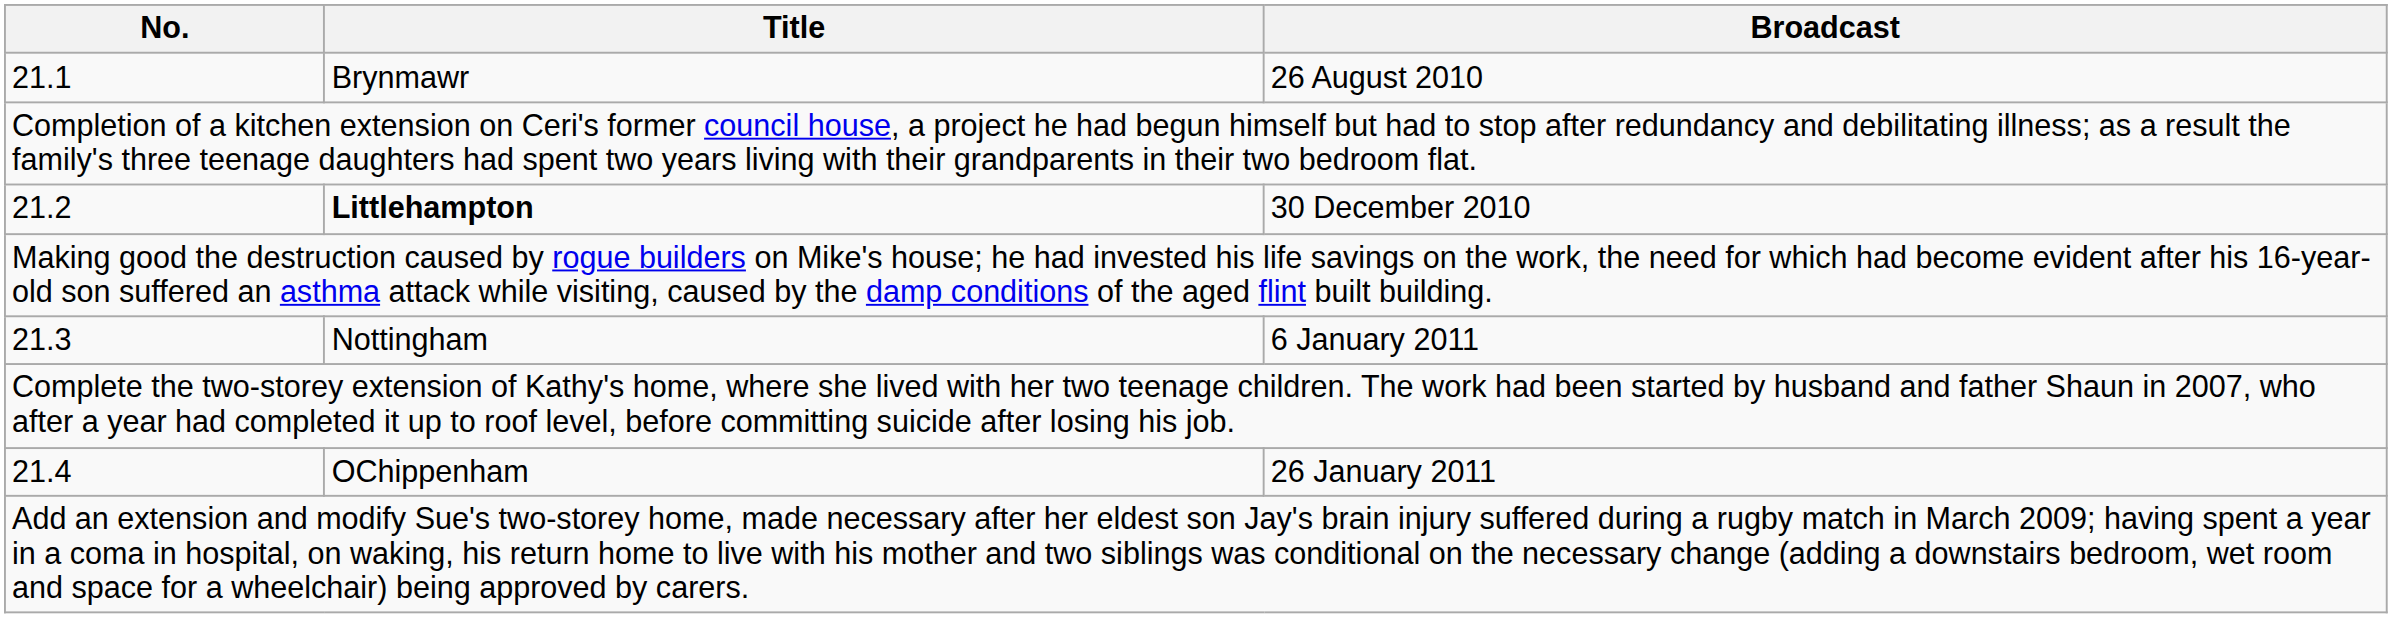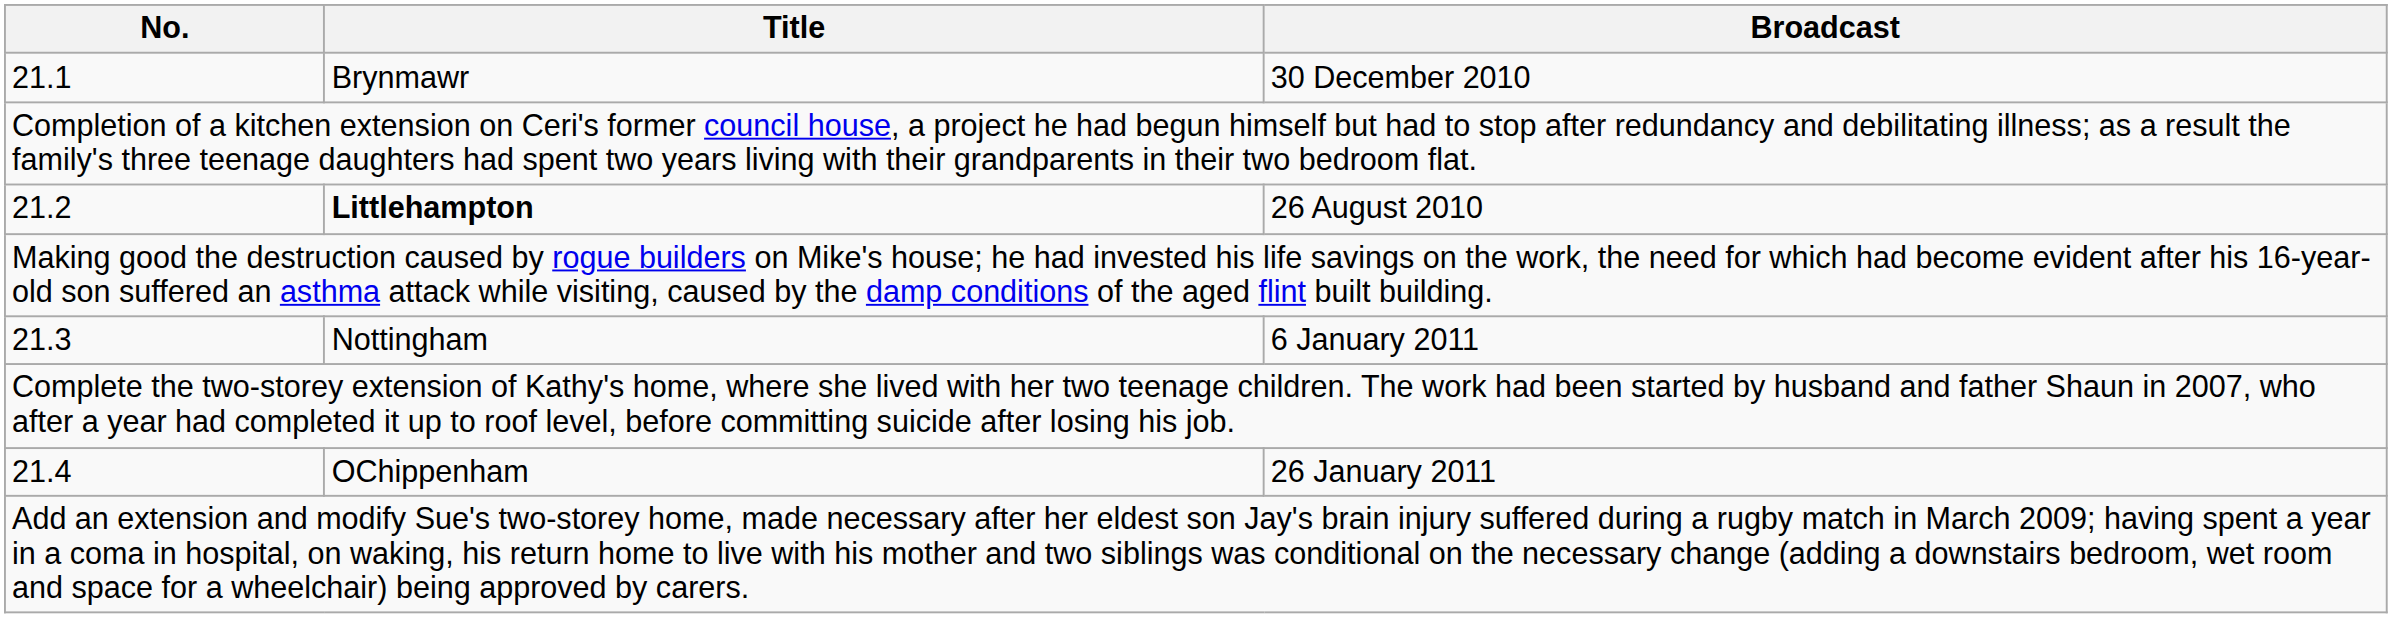21.1 | Broadcast: 26 August 2010 -> 30 December 2010
21.2 | Broadcast: 30 December 2010 -> 26 August 2010
